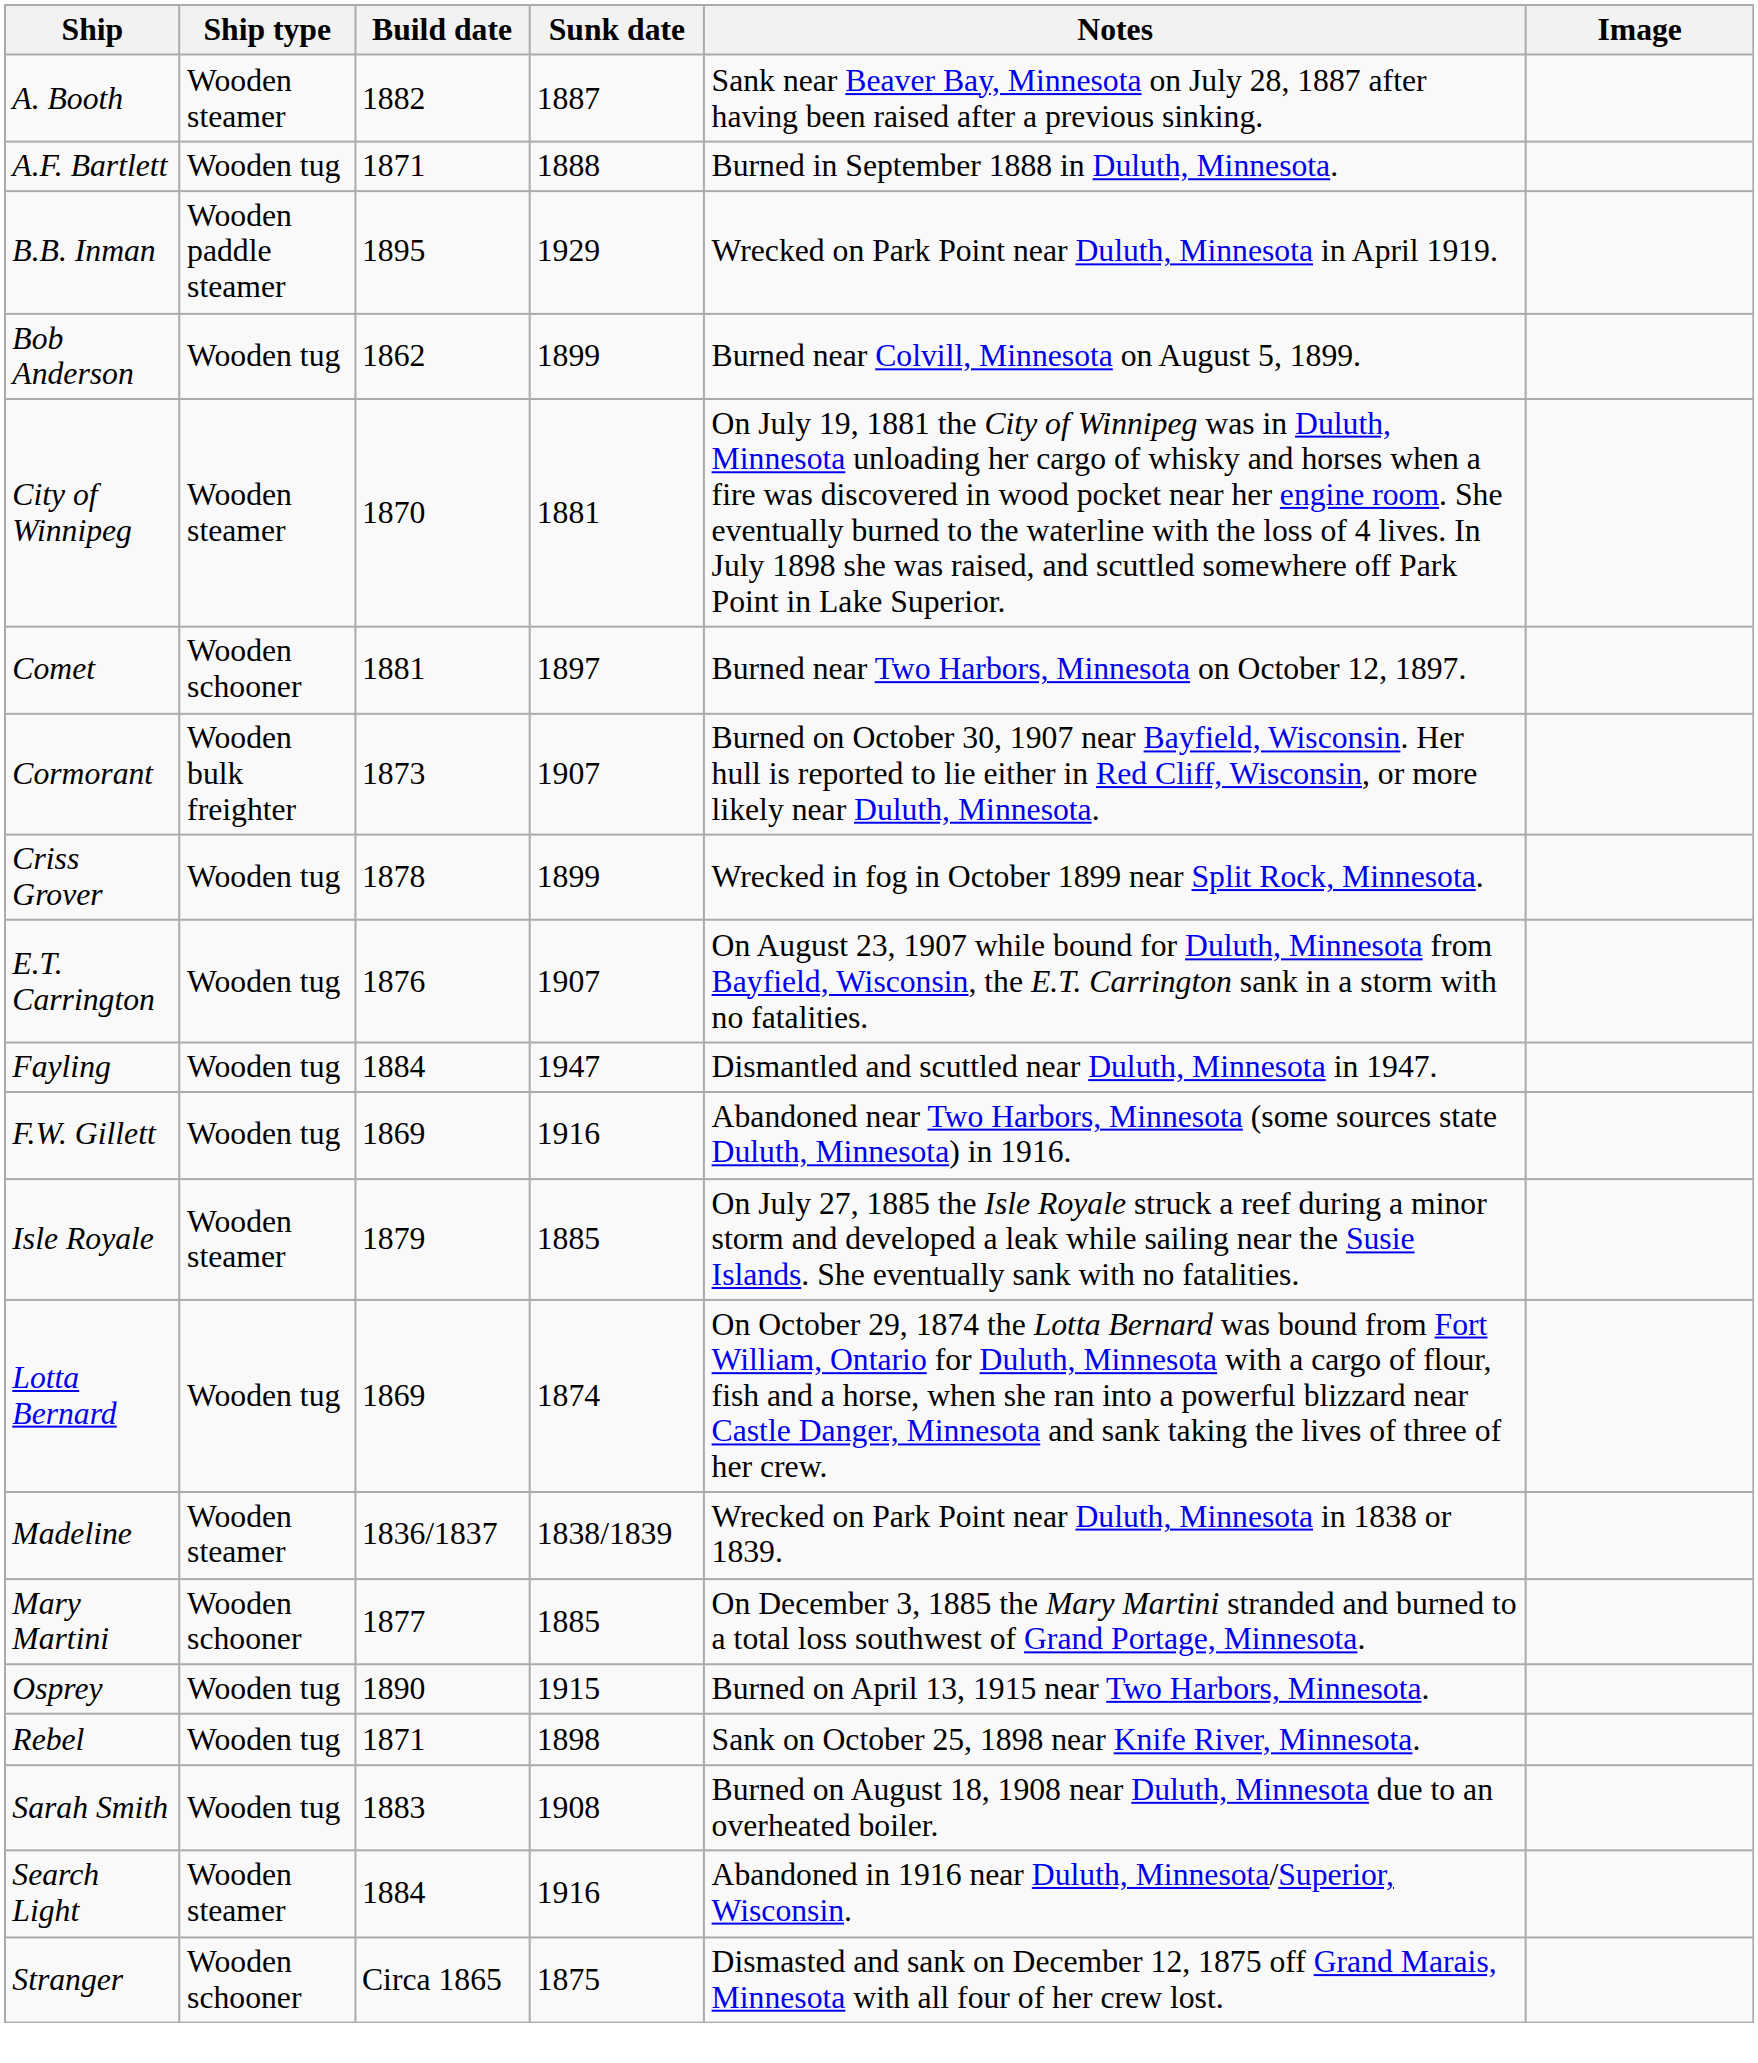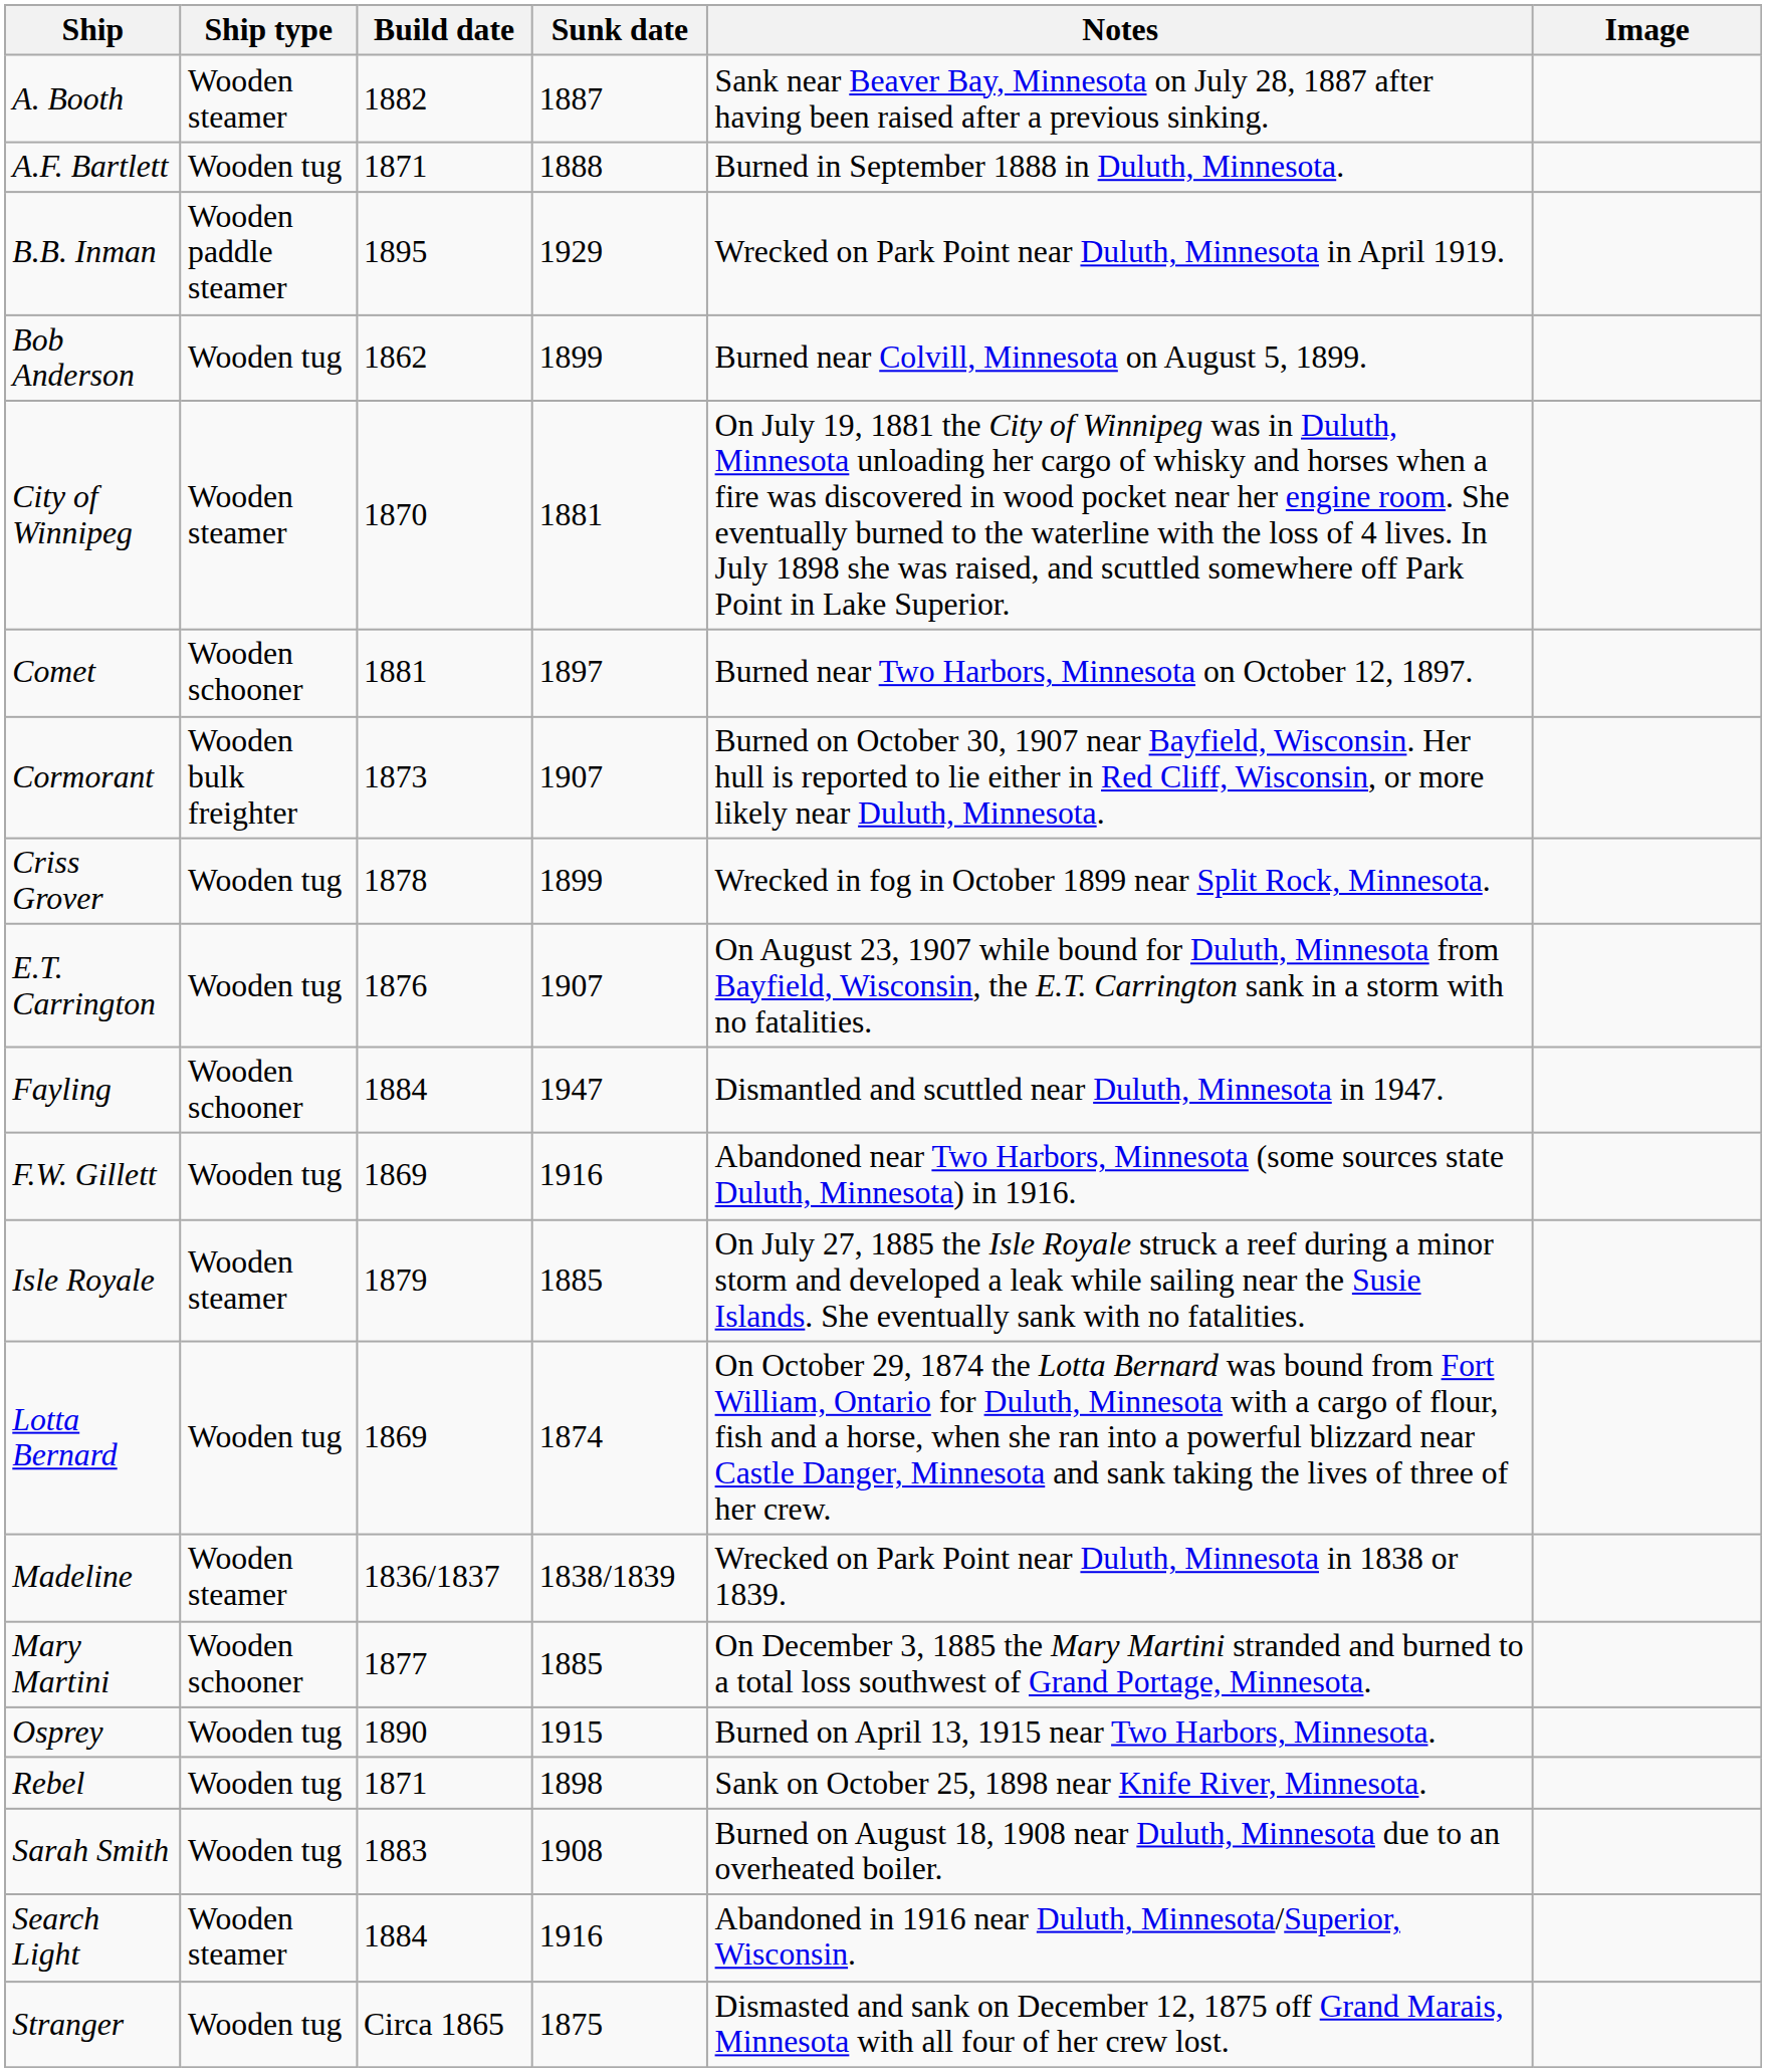Fayling | Ship type: Wooden tug -> Wooden schooner
Stranger | Ship type: Wooden schooner -> Wooden tug
